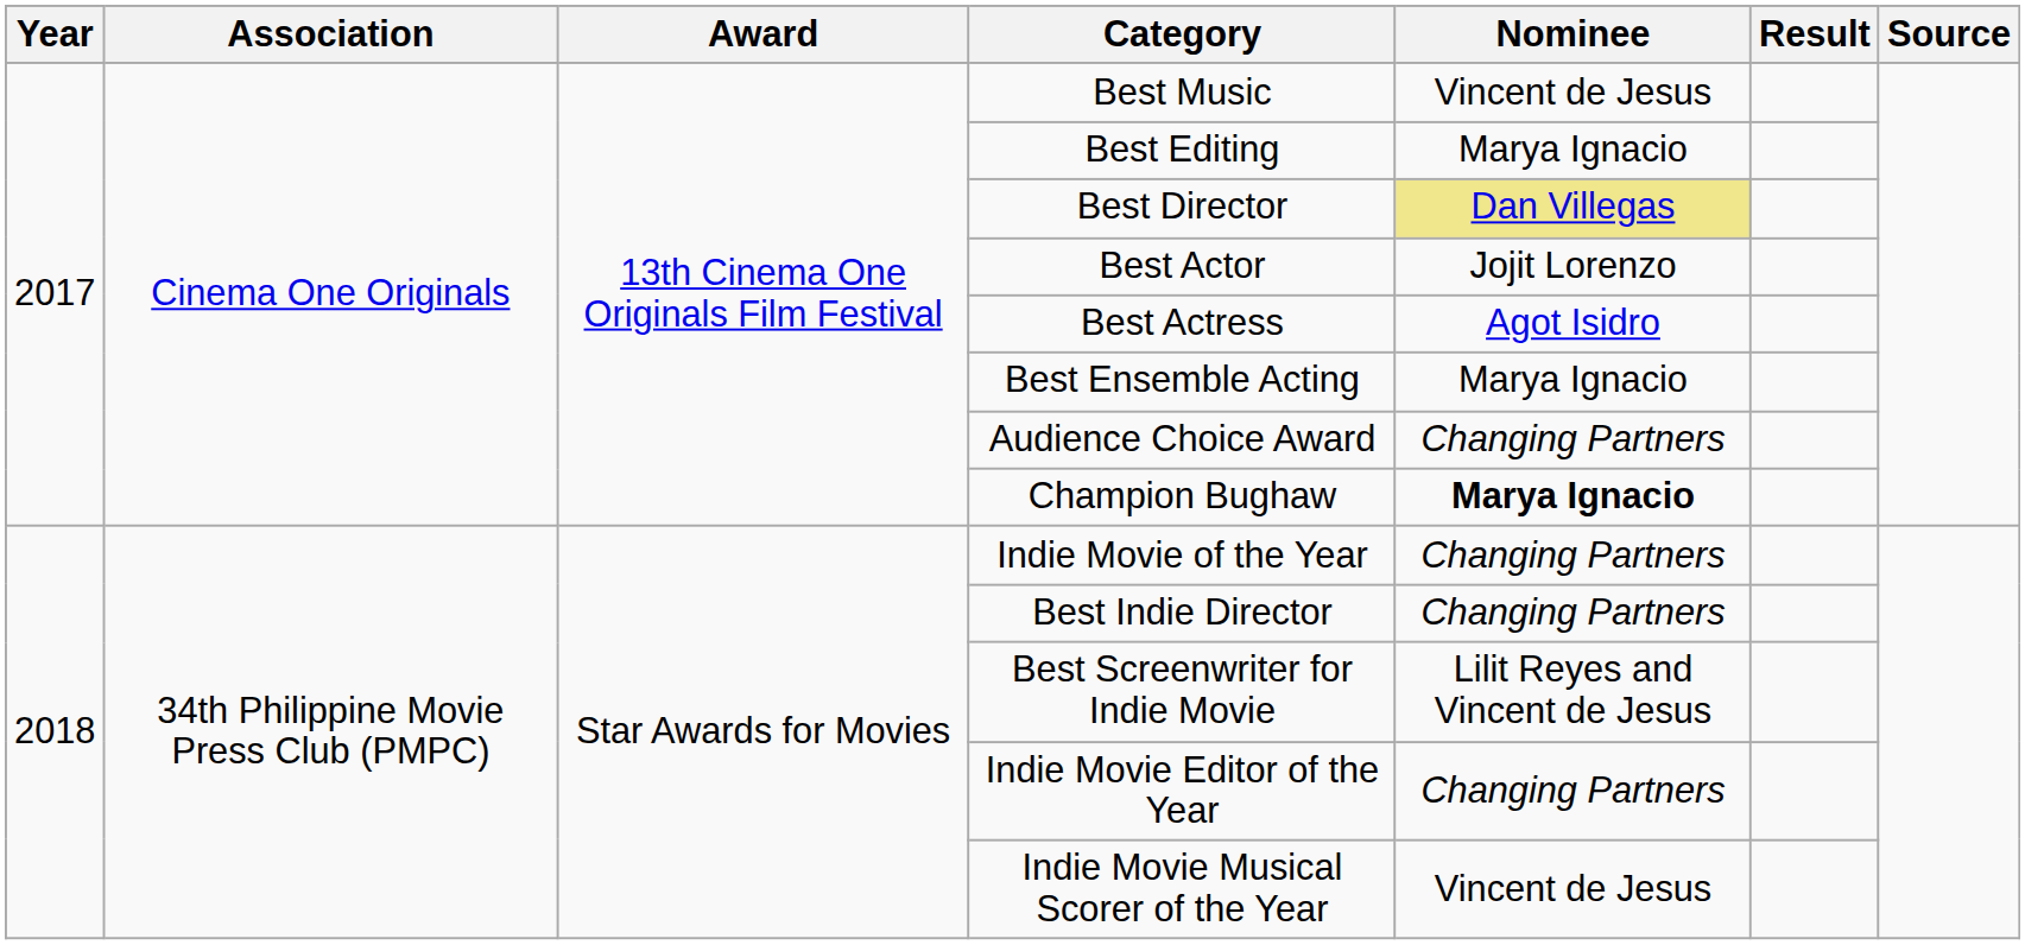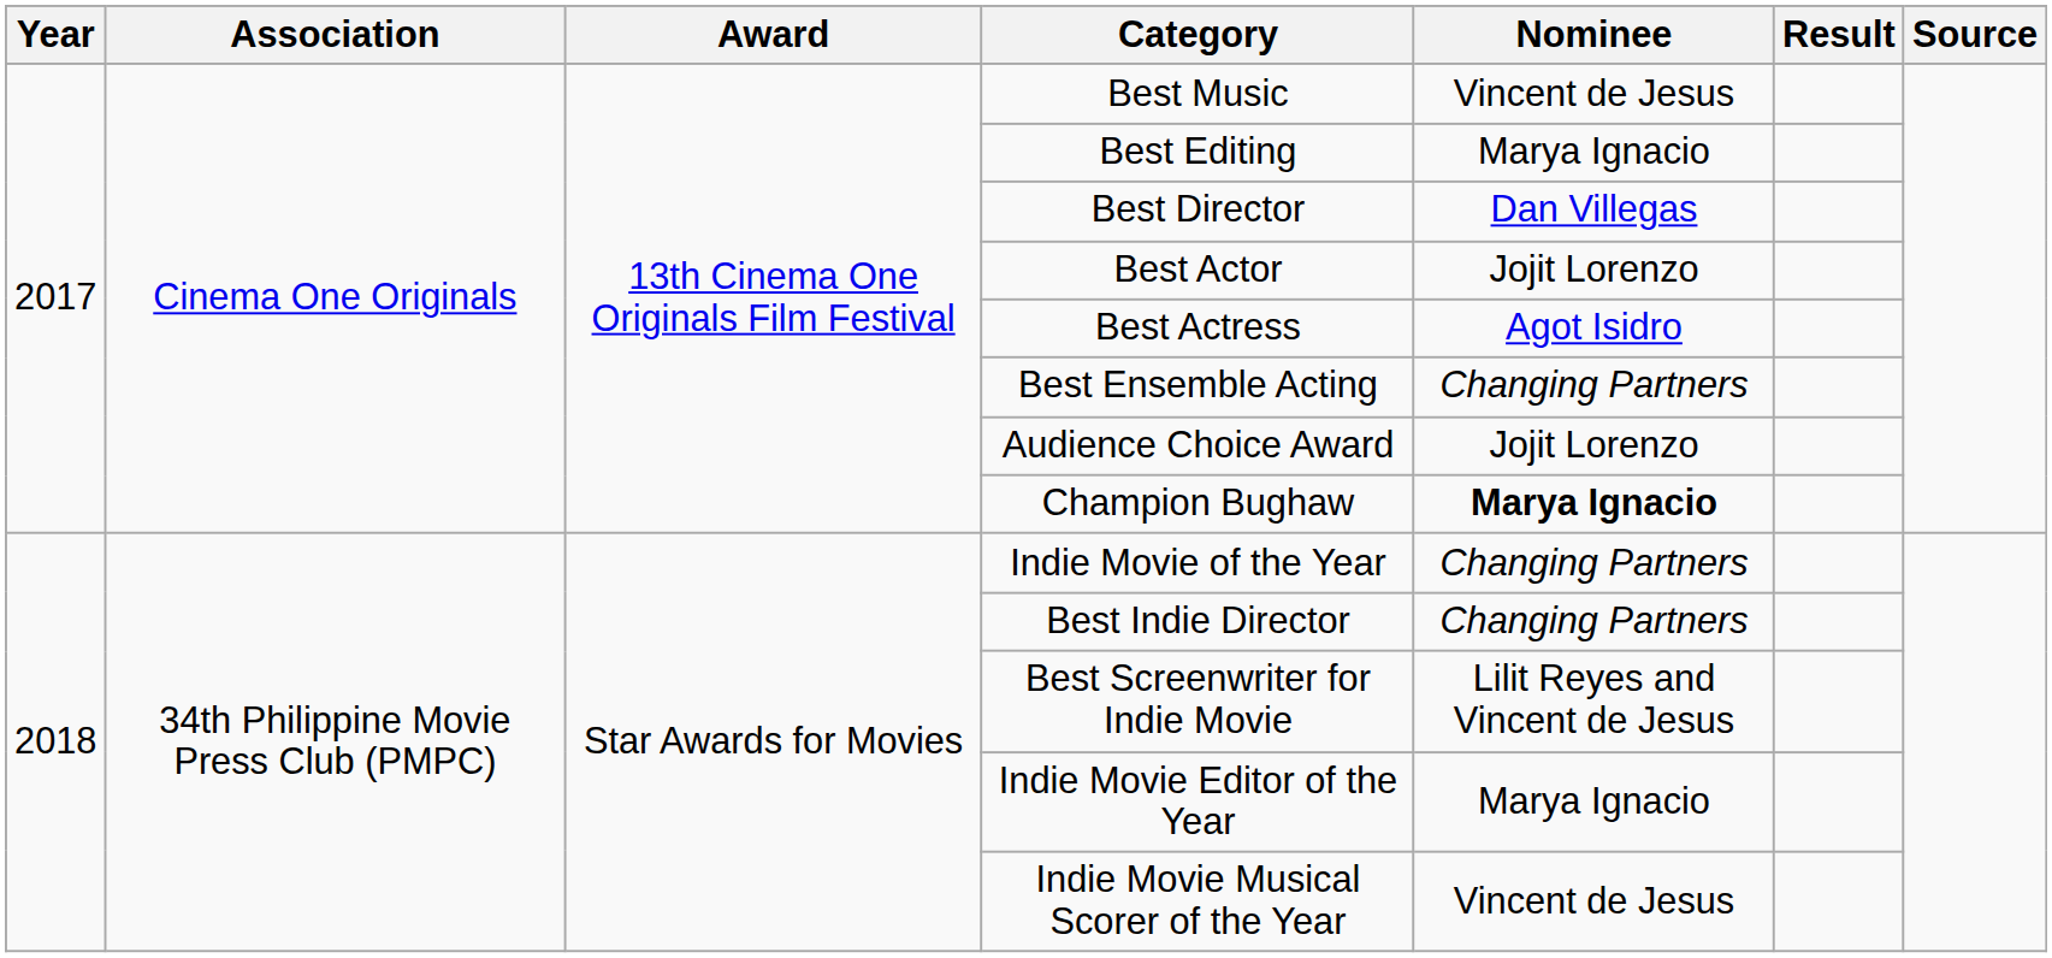Best Director | Nominee: khaki background -> no background
Best Ensemble Acting | Nominee: Marya Ignacio -> Changing Partners
Audience Choice Award | Nominee: Changing Partners -> Jojit Lorenzo
Indie Movie Editor of the Year | Nominee: Changing Partners -> Marya Ignacio
